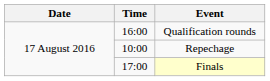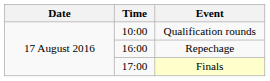Qualification rounds | Time: 16:00 -> 10:00
Repechage | Time: 10:00 -> 16:00
